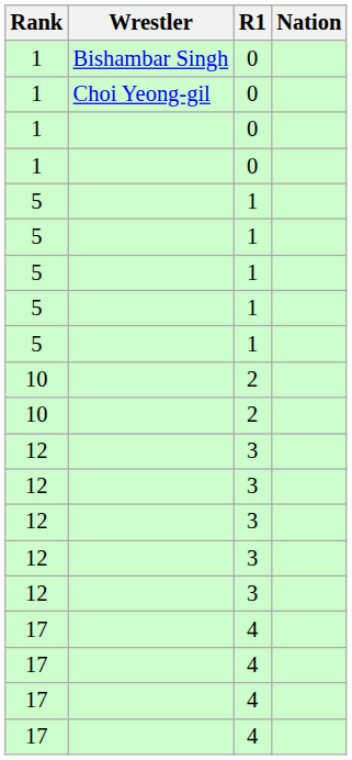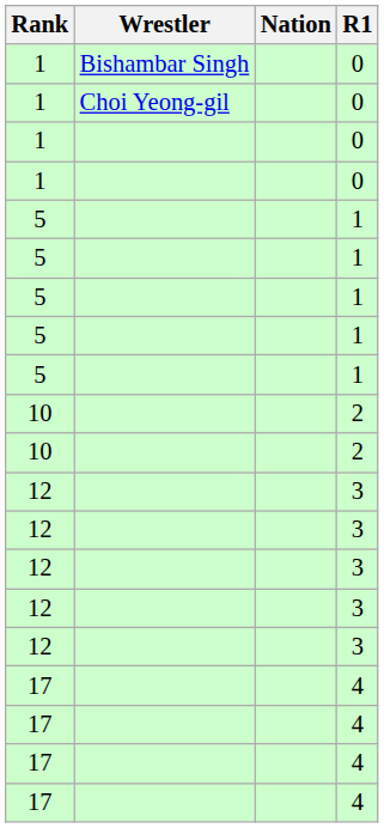columns swapped: Nation <-> R1
